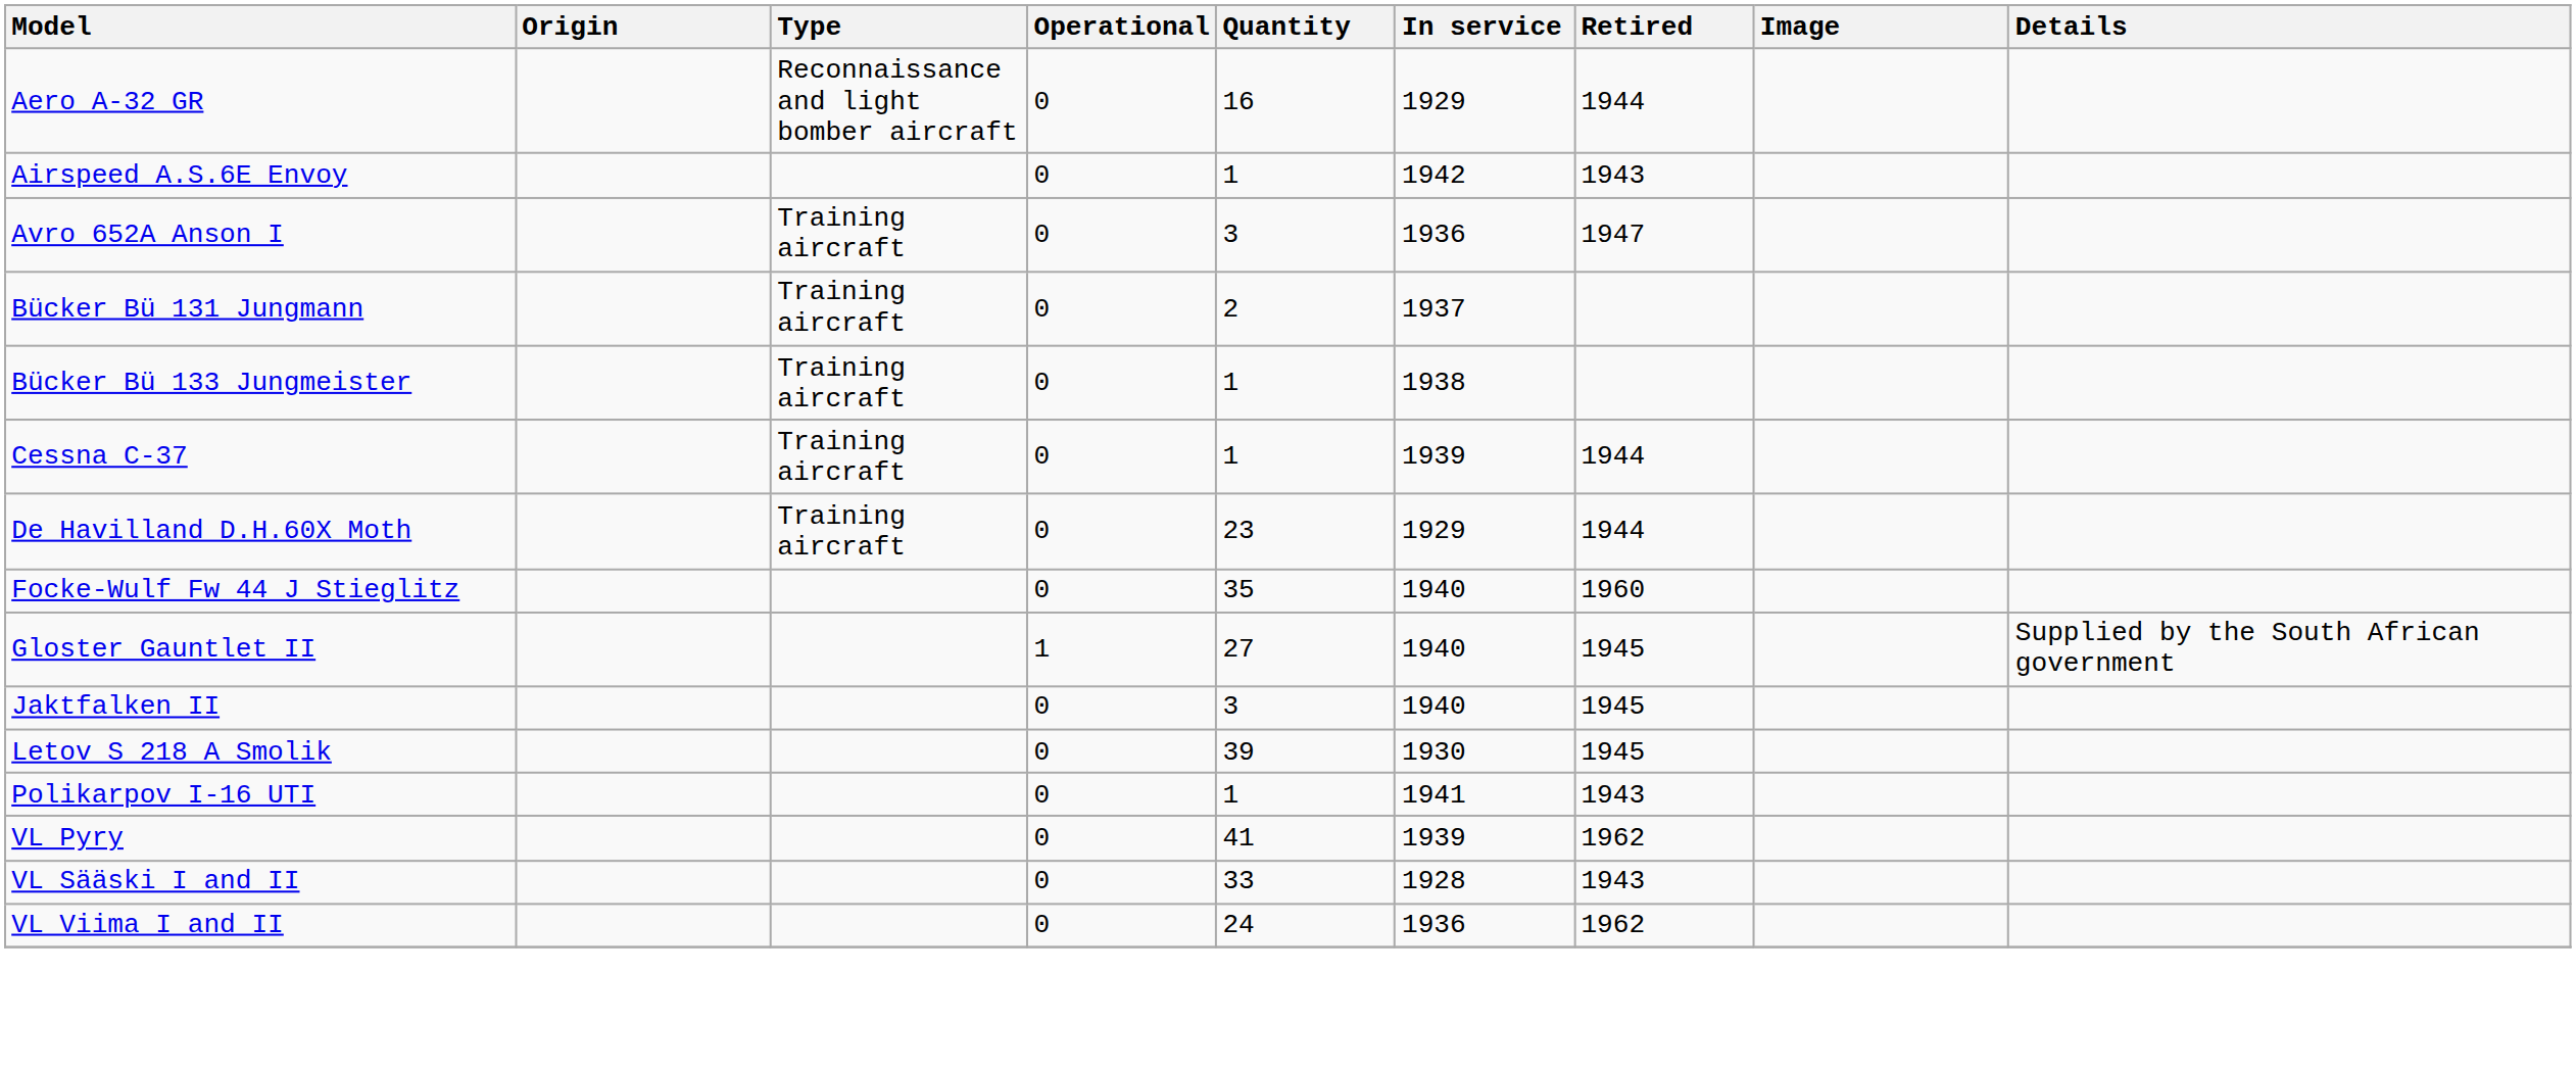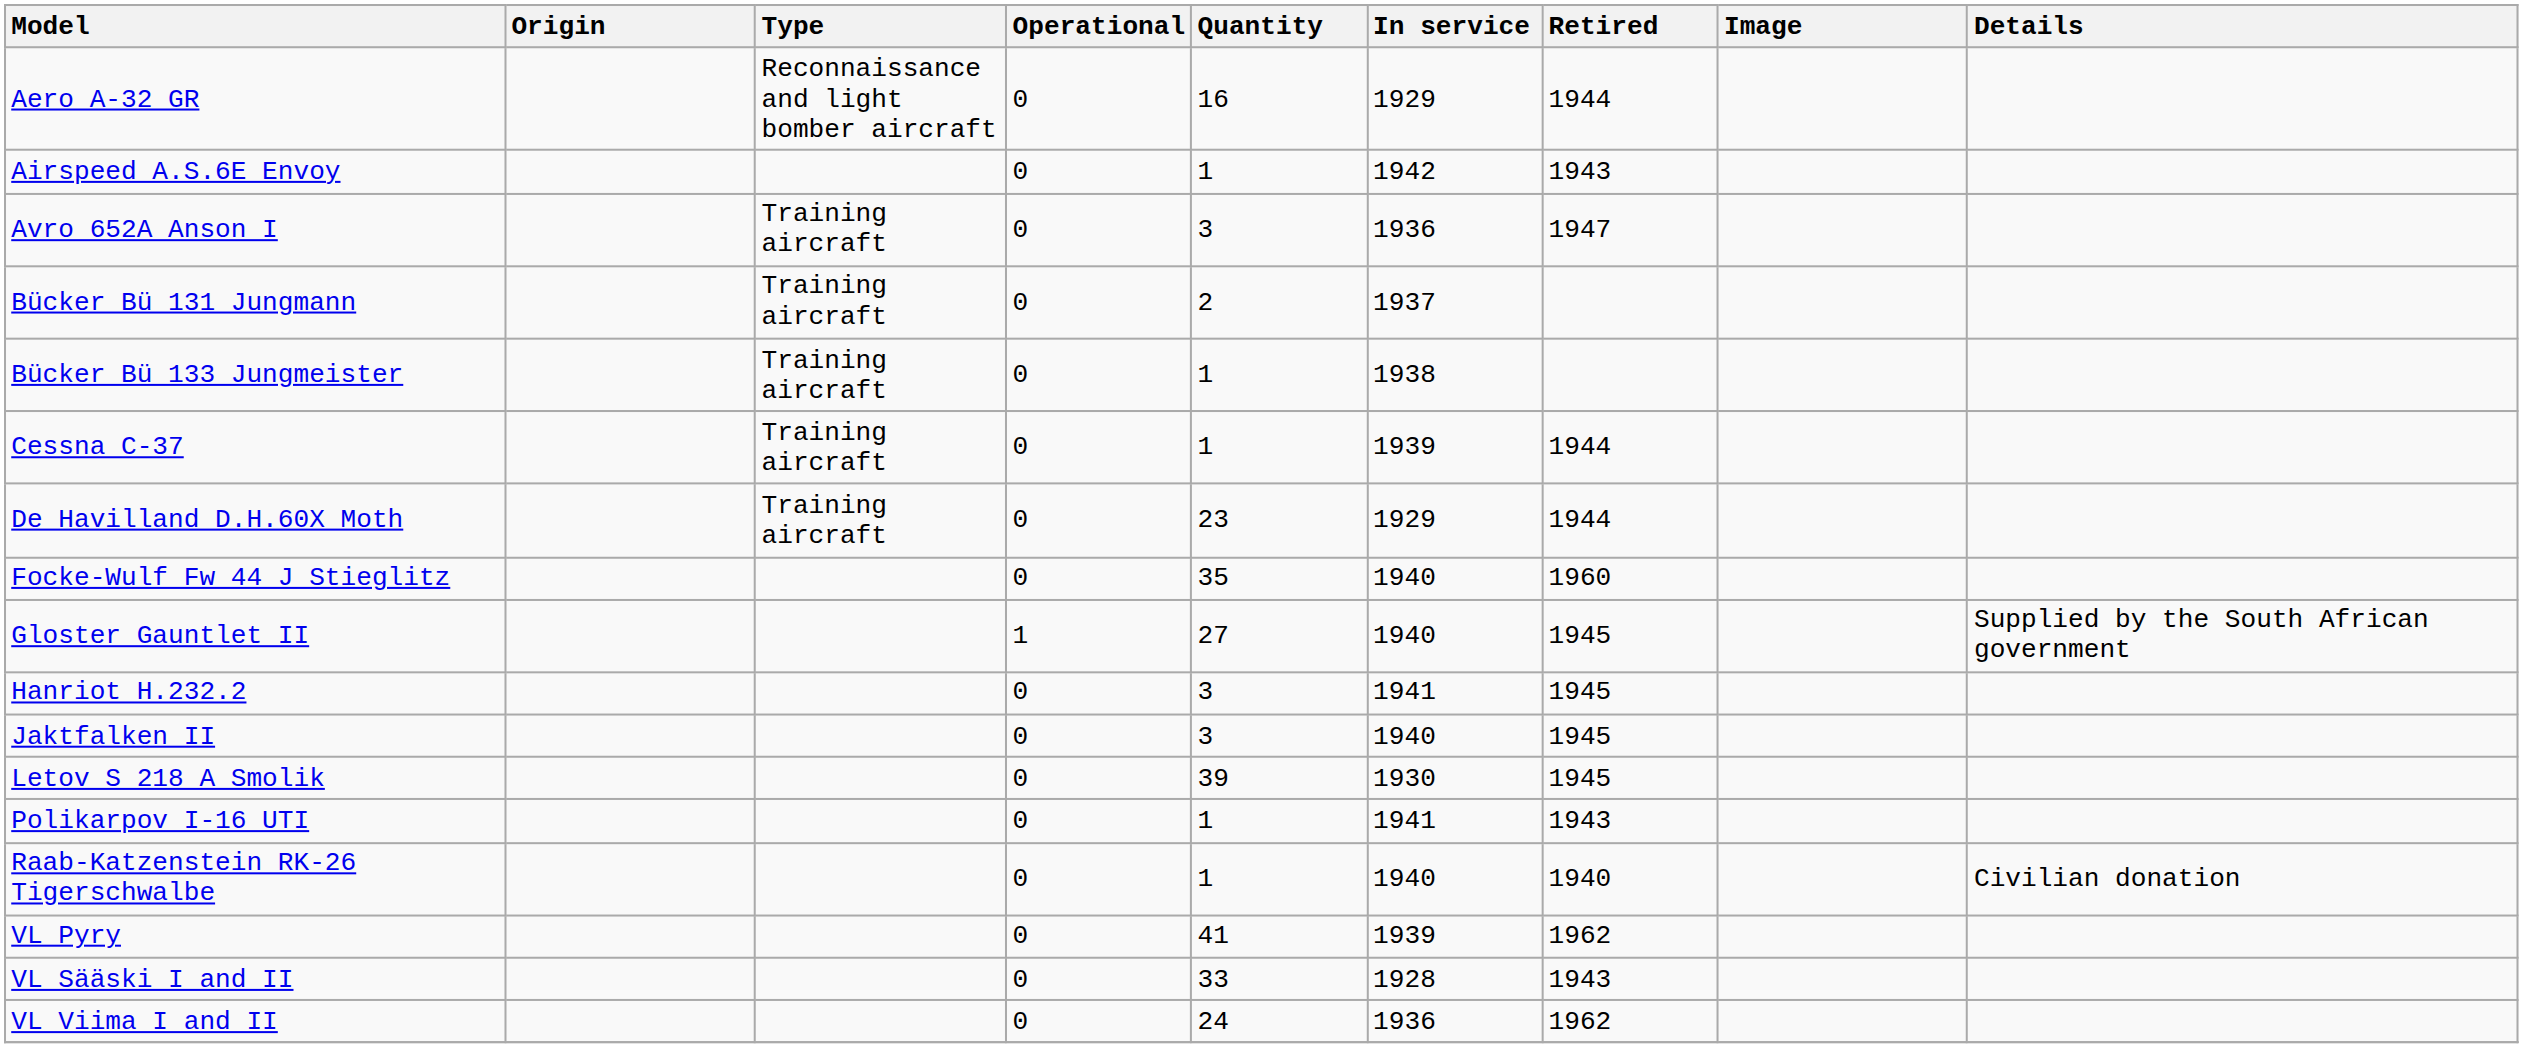+ row: Hanriot H.232.2 | 0 | 3 | 1941 | 1945
+ row: Raab-Katzenstein RK-26 Tigerschwalbe | 0 | 1 | 1940 | 1940 | Civilian donation
